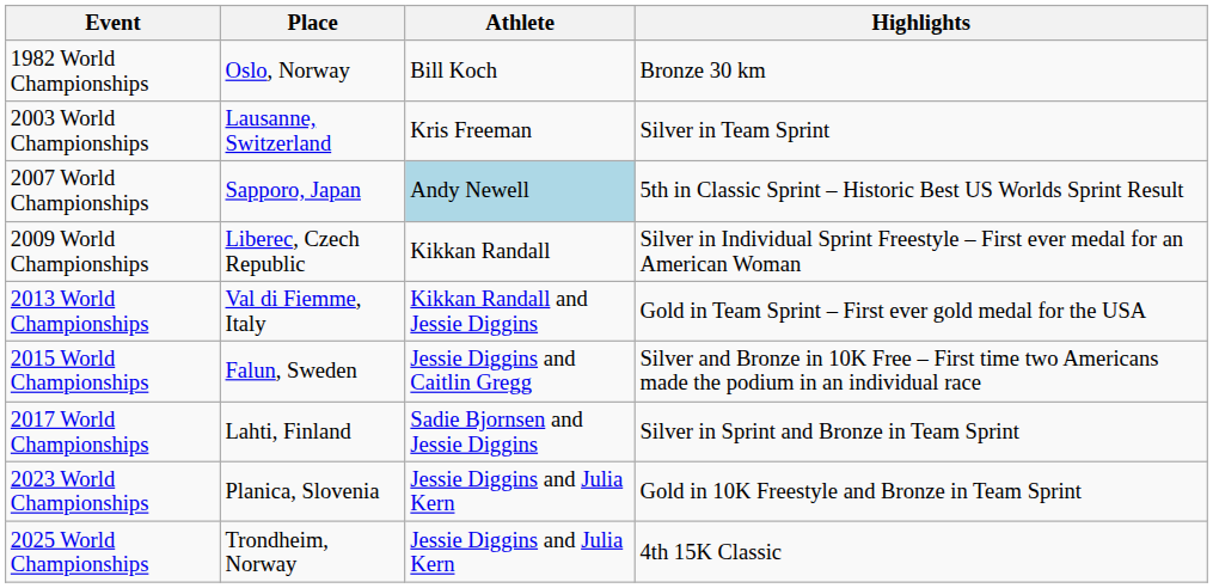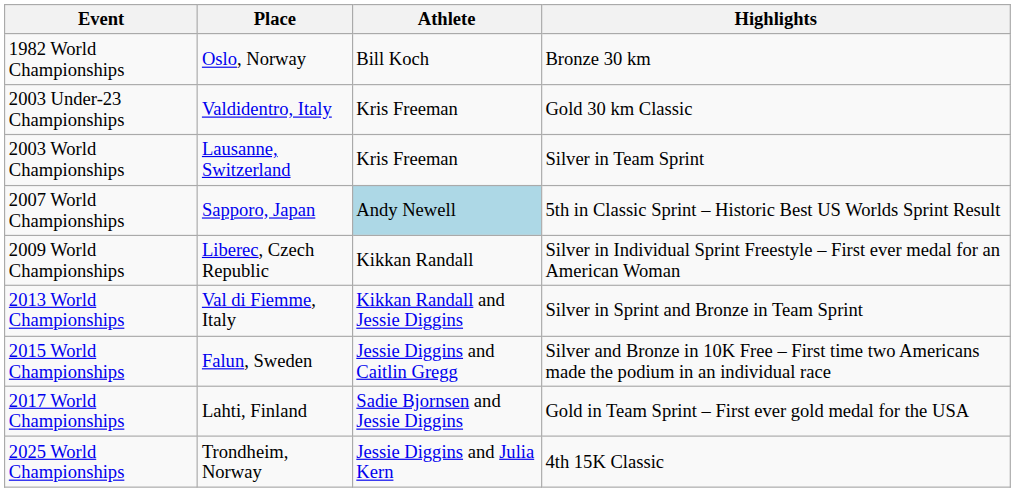+ row: 2003 Under-23 Championships | Valdidentro, Italy | Kris Freeman | Gold 30 km Classic
2013 World Championships | Highlights: Gold in Team Sprint – First ever gold medal for the USA -> Silver in Sprint and Bronze in Team Sprint
2017 World Championships | Highlights: Silver in Sprint and Bronze in Team Sprint -> Gold in Team Sprint – First ever gold medal for the USA
- row: 2023 World Championships | Planica, Slovenia | Jessie Diggins and Julia Kern | Gold in 10K Freestyle and Bronze in Team Sprint
